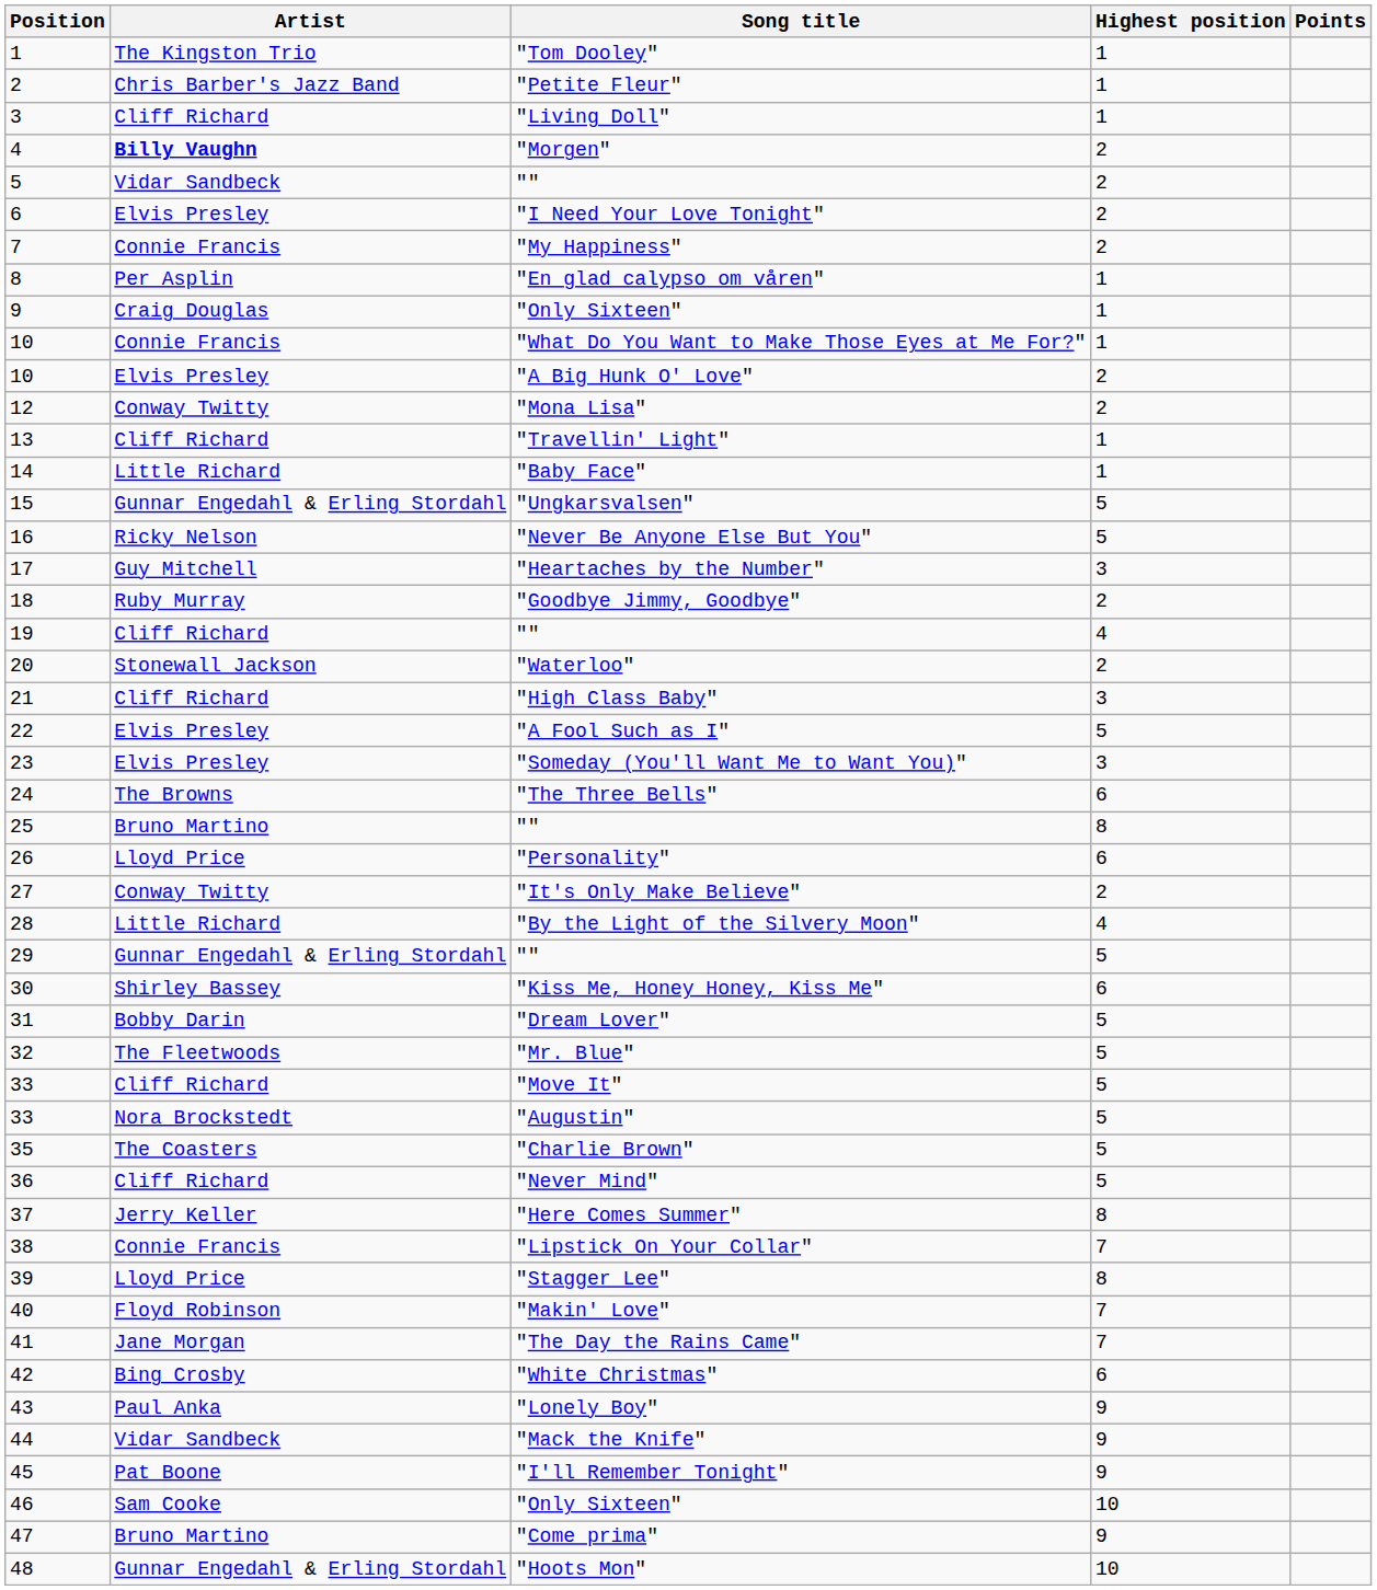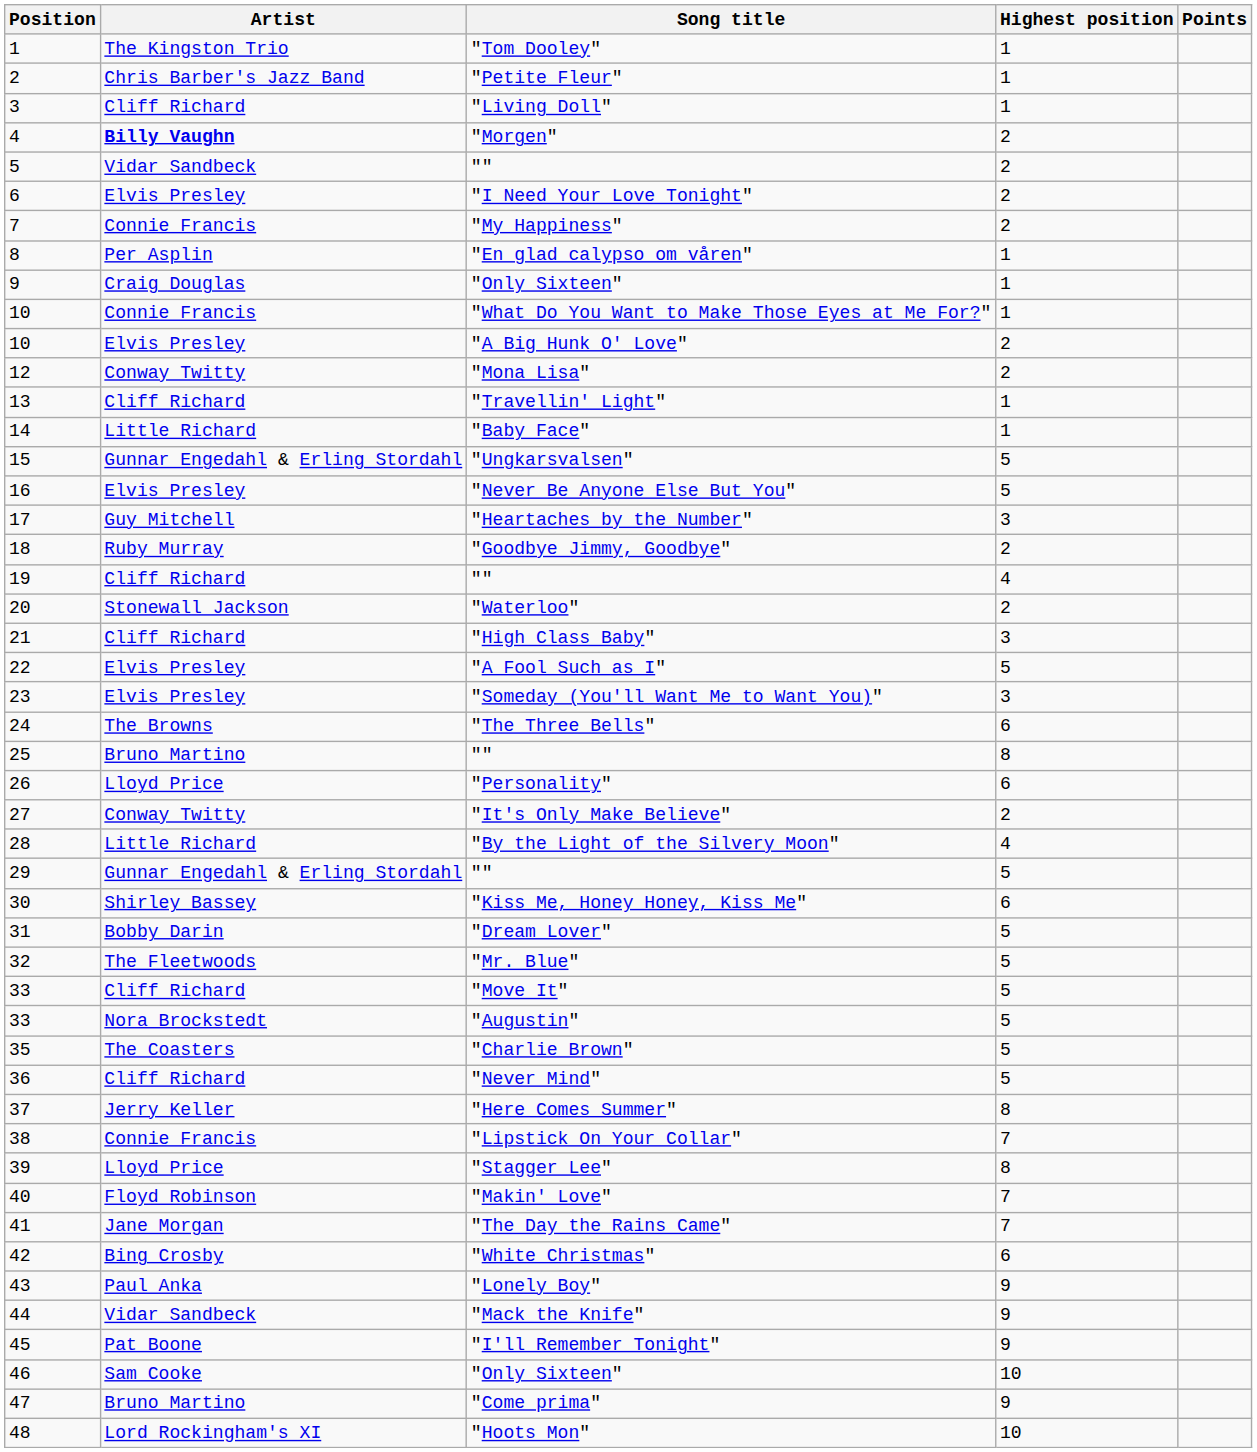"Never Be Anyone Else But You" | Artist: Ricky Nelson -> Elvis Presley
"Hoots Mon" | Artist: Gunnar Engedahl & Erling Stordahl -> Lord Rockingham's XI
